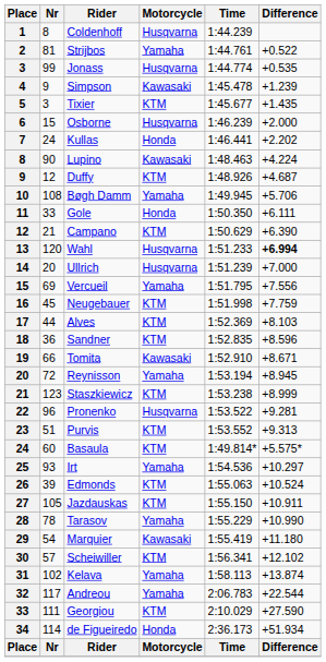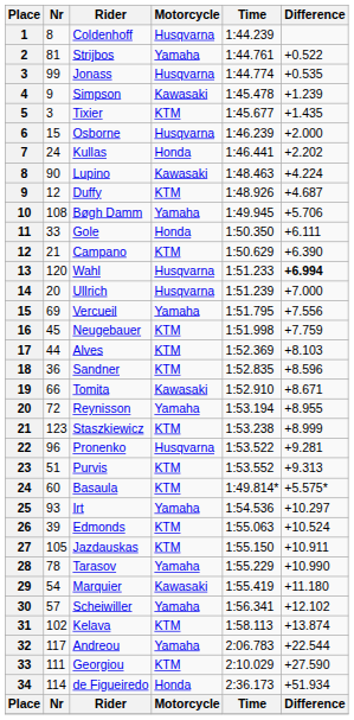Reynisson | Difference: +8.945 -> +8.955
Scheiwiller | Motorcycle: KTM -> Yamaha
Kelava | Motorcycle: Yamaha -> KTM
